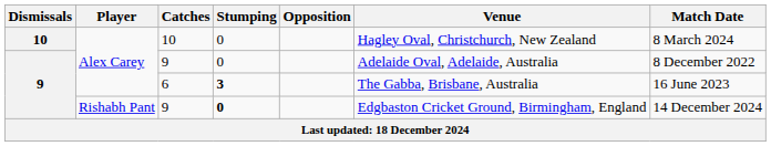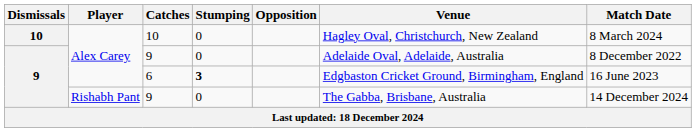6 | Venue: The Gabba, Brisbane, Australia -> Edgbaston Cricket Ground, Birmingham, England
Rishabh Pant / 9 | Stumping: bold -> normal
Rishabh Pant / 9 | Venue: Edgbaston Cricket Ground, Birmingham, England -> The Gabba, Brisbane, Australia
